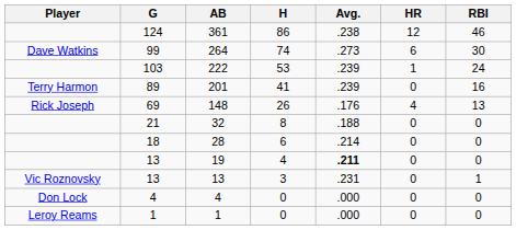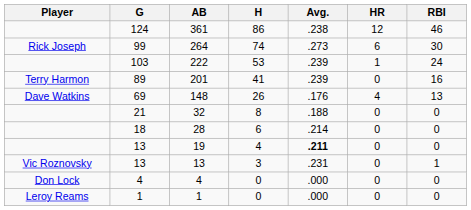264 | Player: Dave Watkins -> Rick Joseph
148 | Player: Rick Joseph -> Dave Watkins
